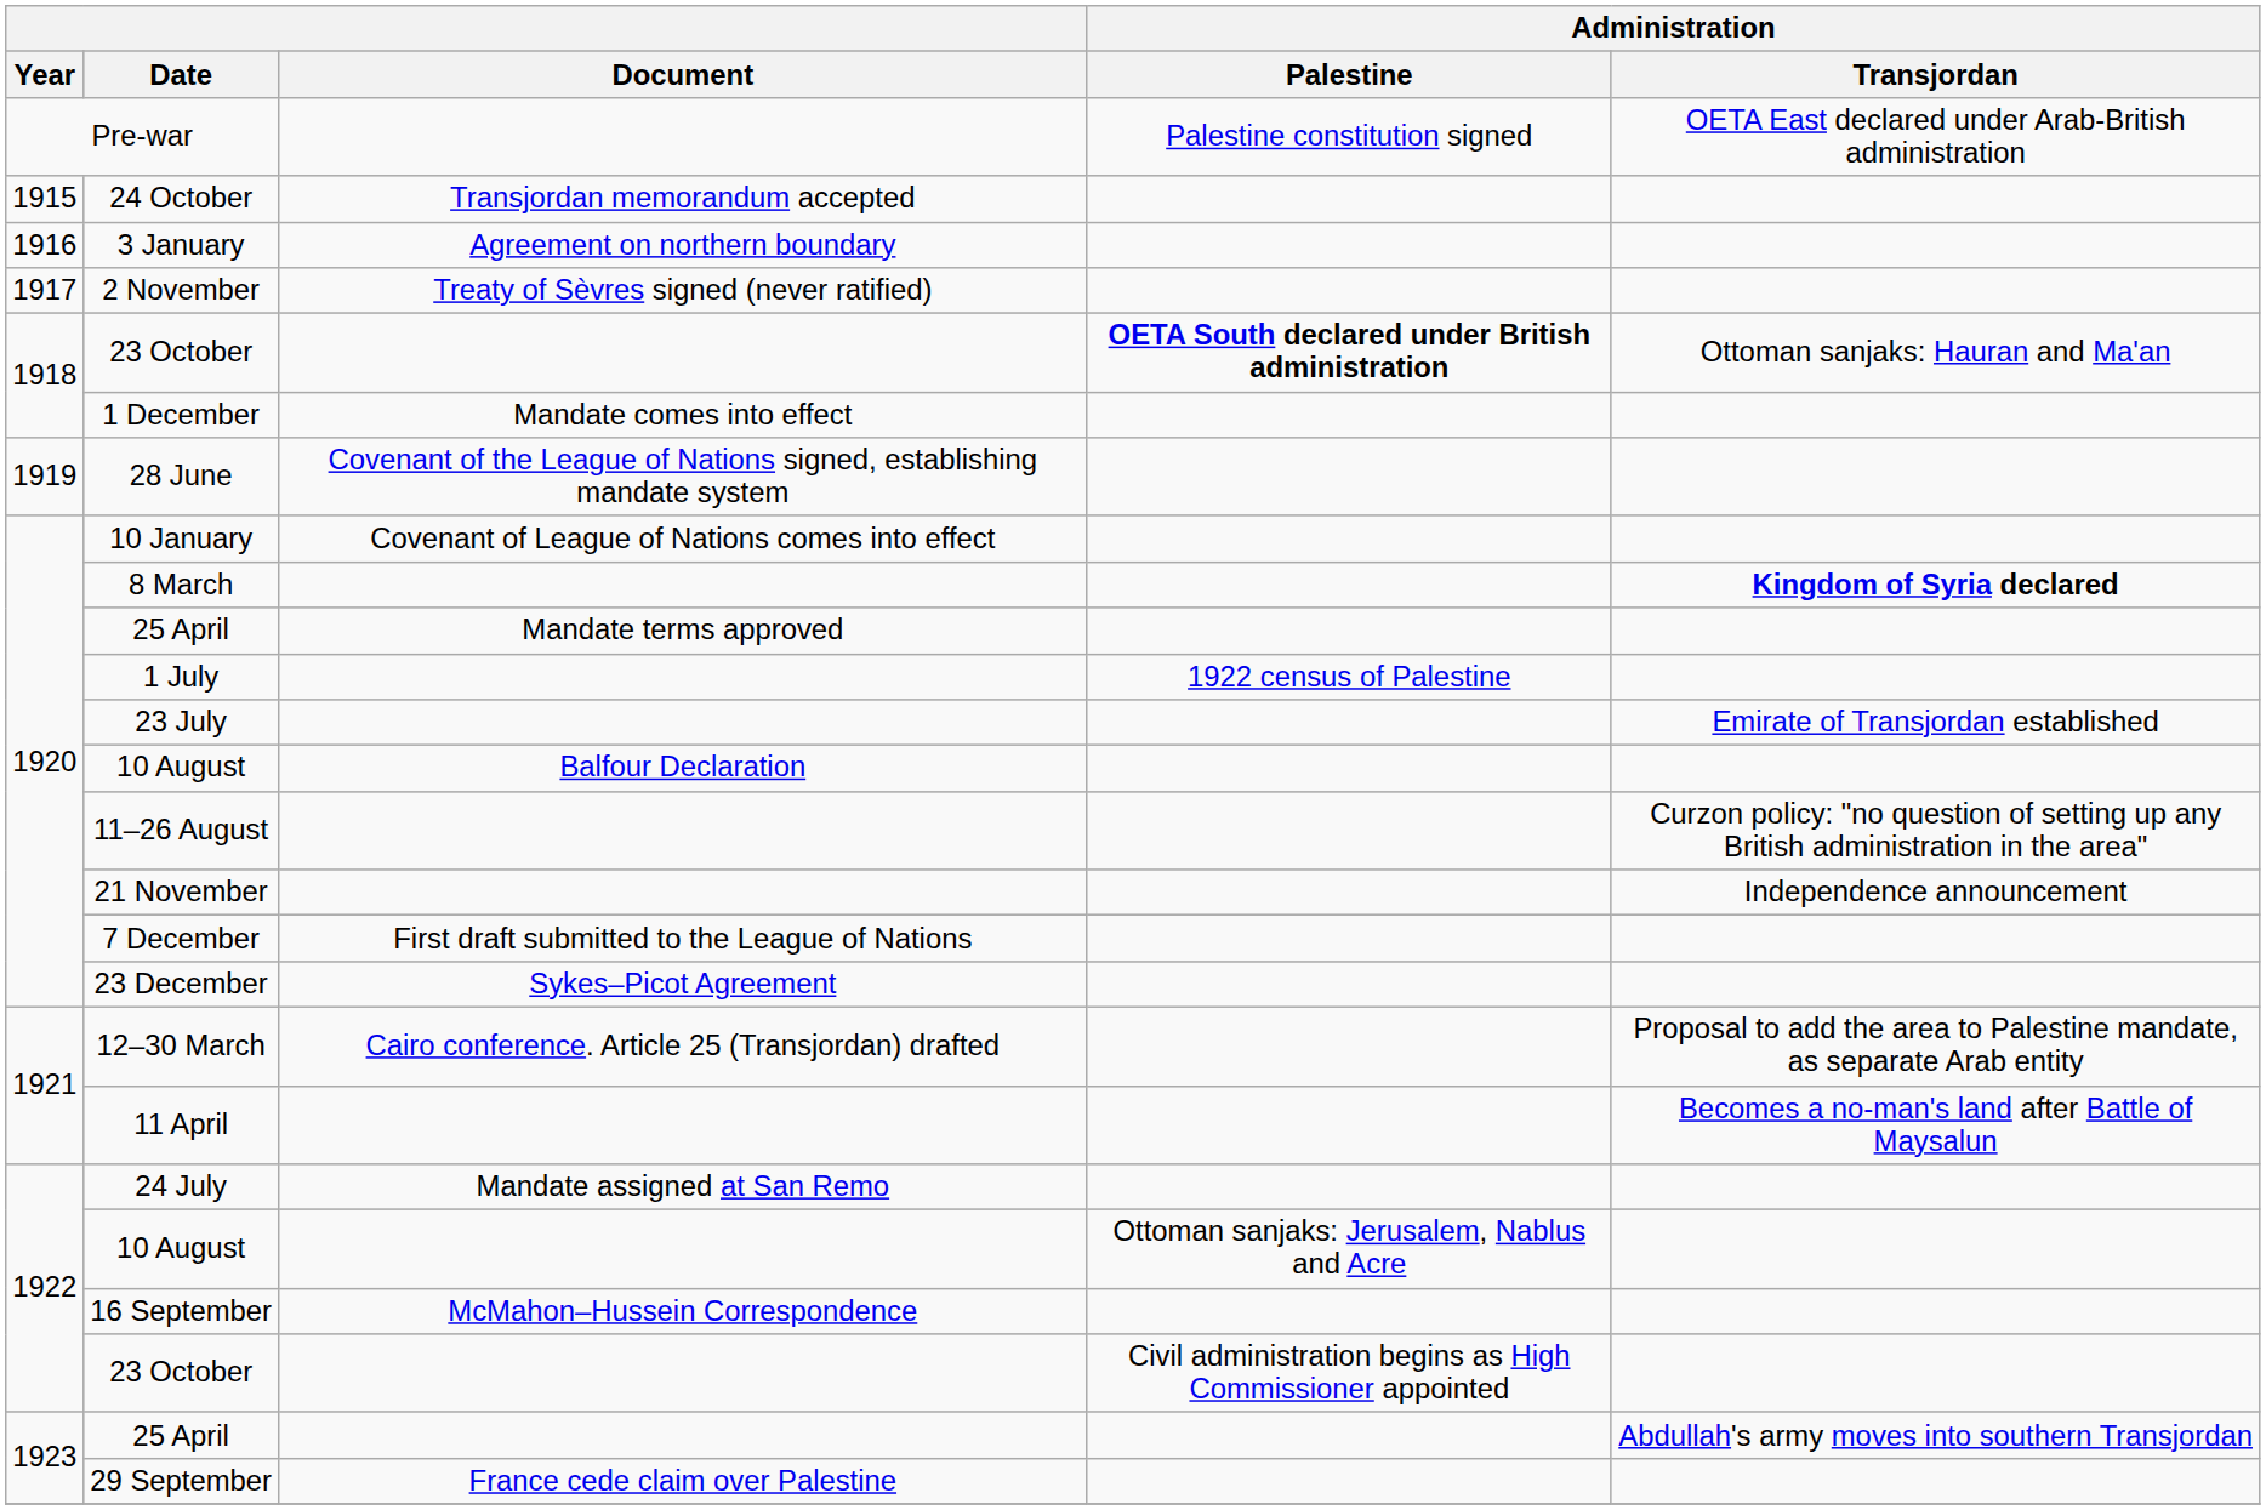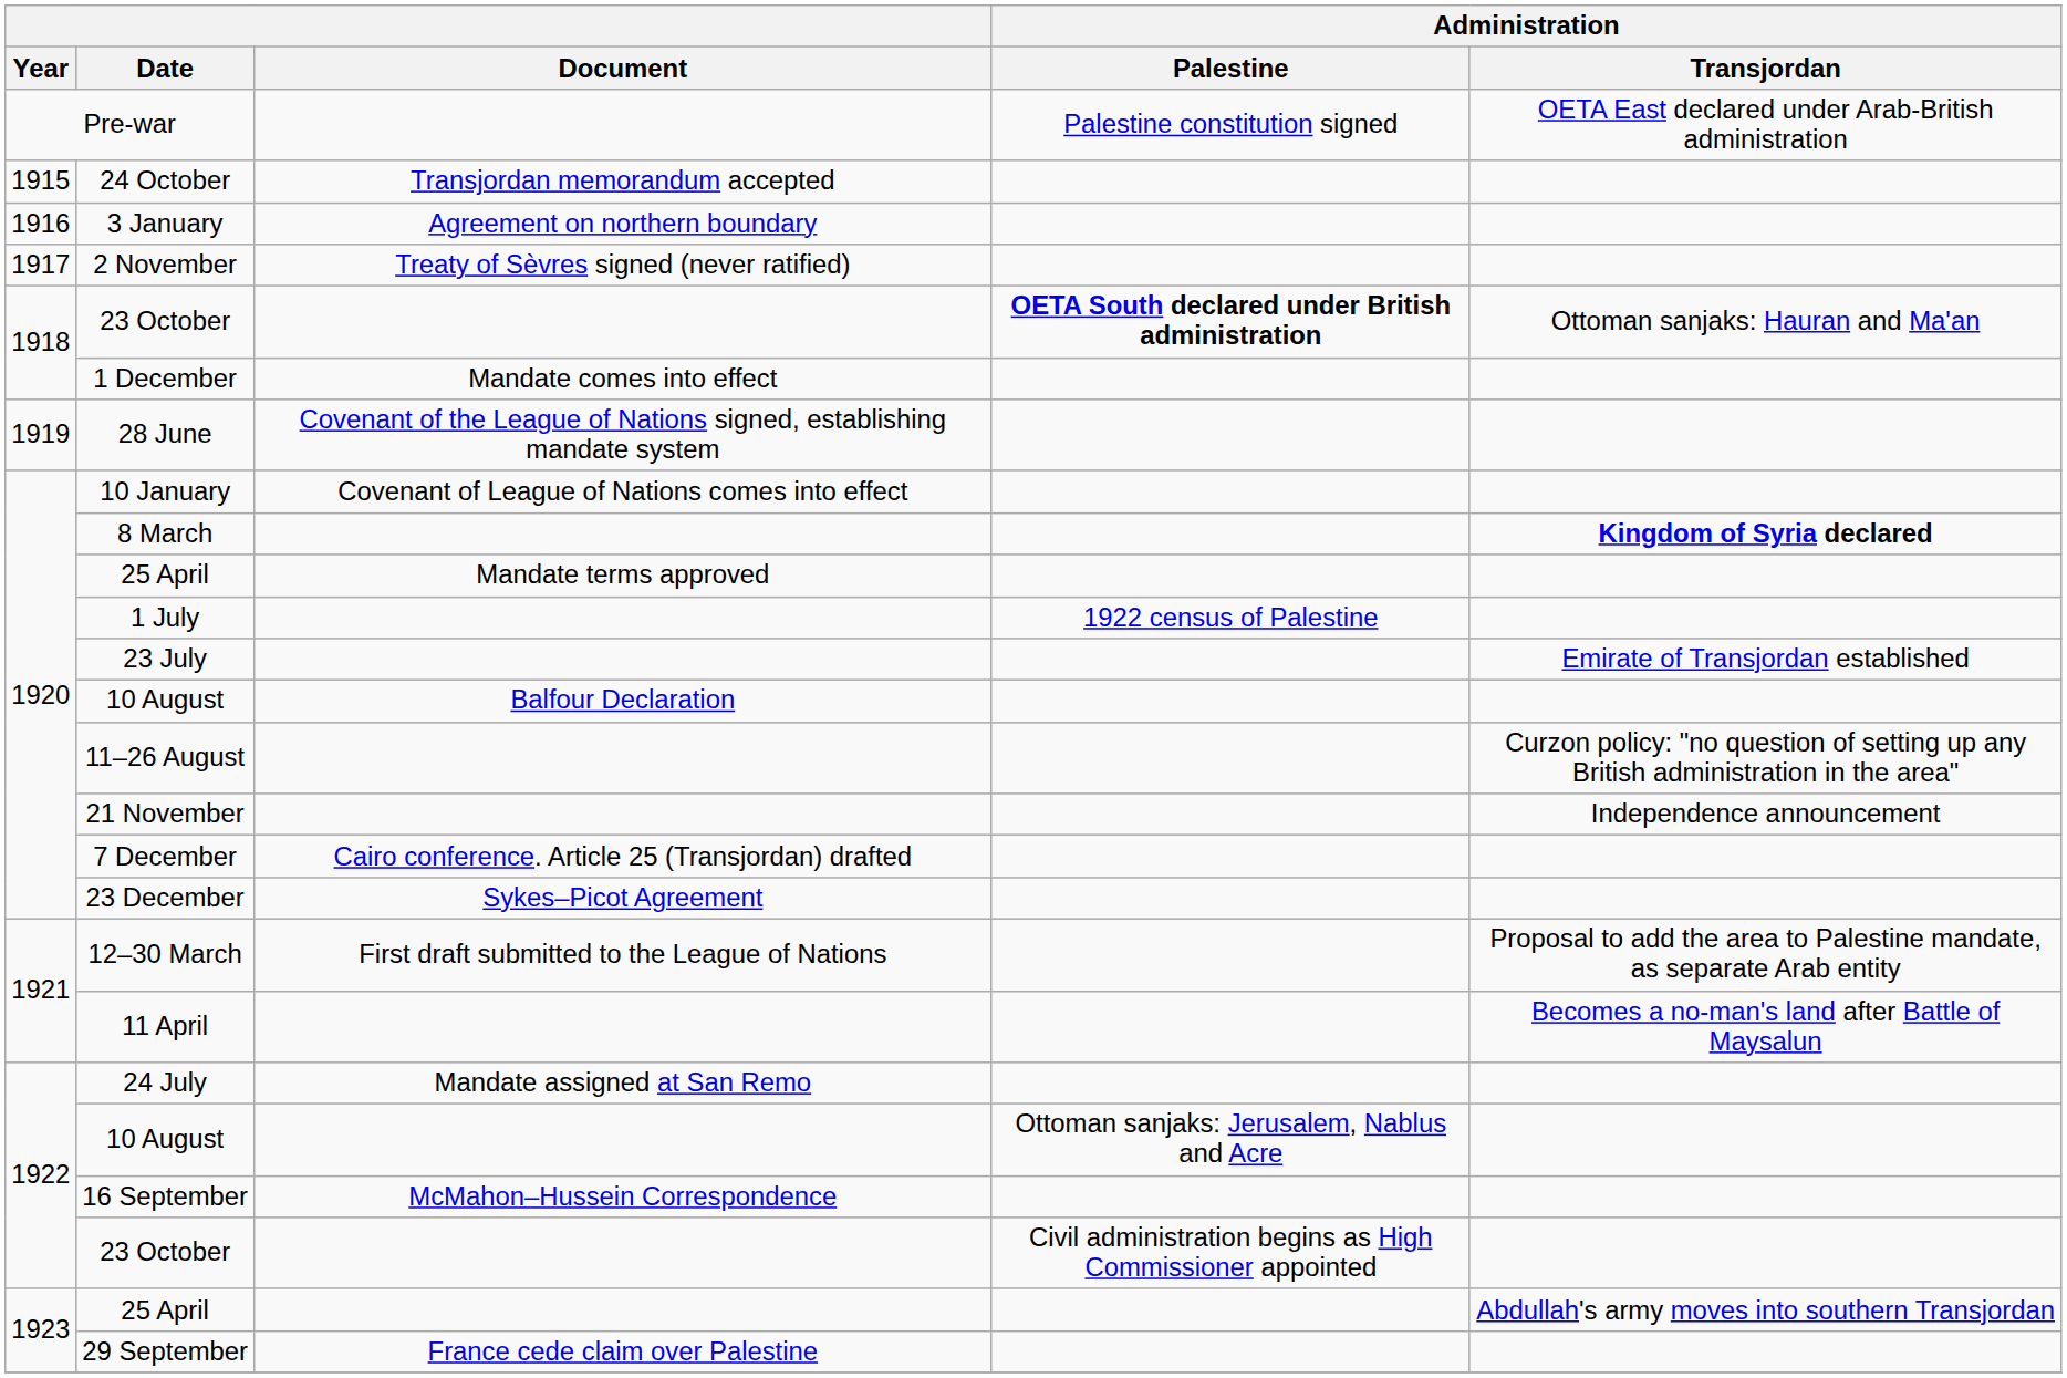7 December | Document: First draft submitted to the League of Nations -> Cairo conference. Article 25 (Transjordan) drafted
12–30 March | Document: Cairo conference. Article 25 (Transjordan) drafted -> First draft submitted to the League of Nations
